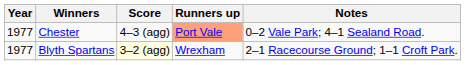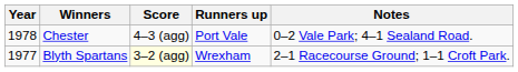Chester | Year: 1977 -> 1978
Chester | Runners up: lightsalmon background -> no background
